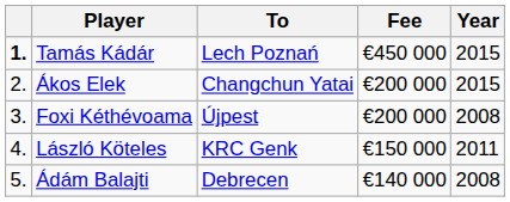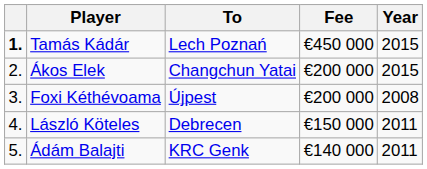László Köteles | To: KRC Genk -> Debrecen
Ádám Balajti | To: Debrecen -> KRC Genk
Ádám Balajti | Year: 2008 -> 2011
